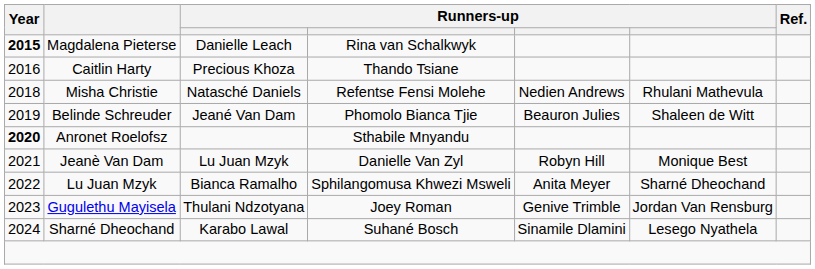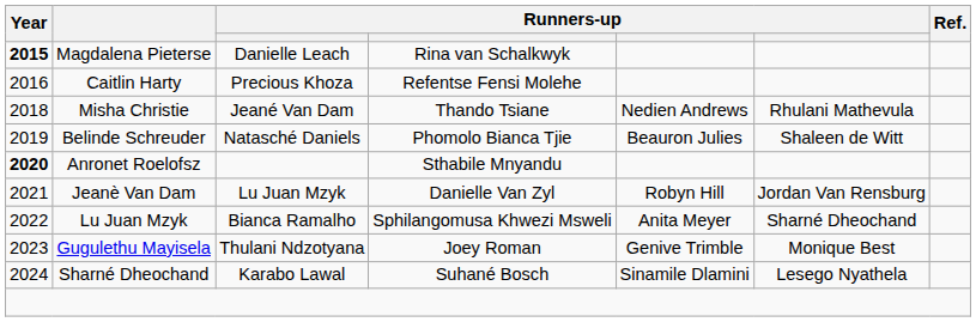Caitlin Harty | column 4: Thando Tsiane -> Refentse Fensi Molehe
Misha Christie | column 3: Natasché Daniels -> Jeané Van Dam
Misha Christie | column 4: Refentse Fensi Molehe -> Thando Tsiane
Belinde Schreuder | column 3: Jeané Van Dam -> Natasché Daniels
Jeanè Van Dam | column 6: Monique Best -> Jordan Van Rensburg
Gugulethu Mayisela | column 6: Jordan Van Rensburg -> Monique Best
